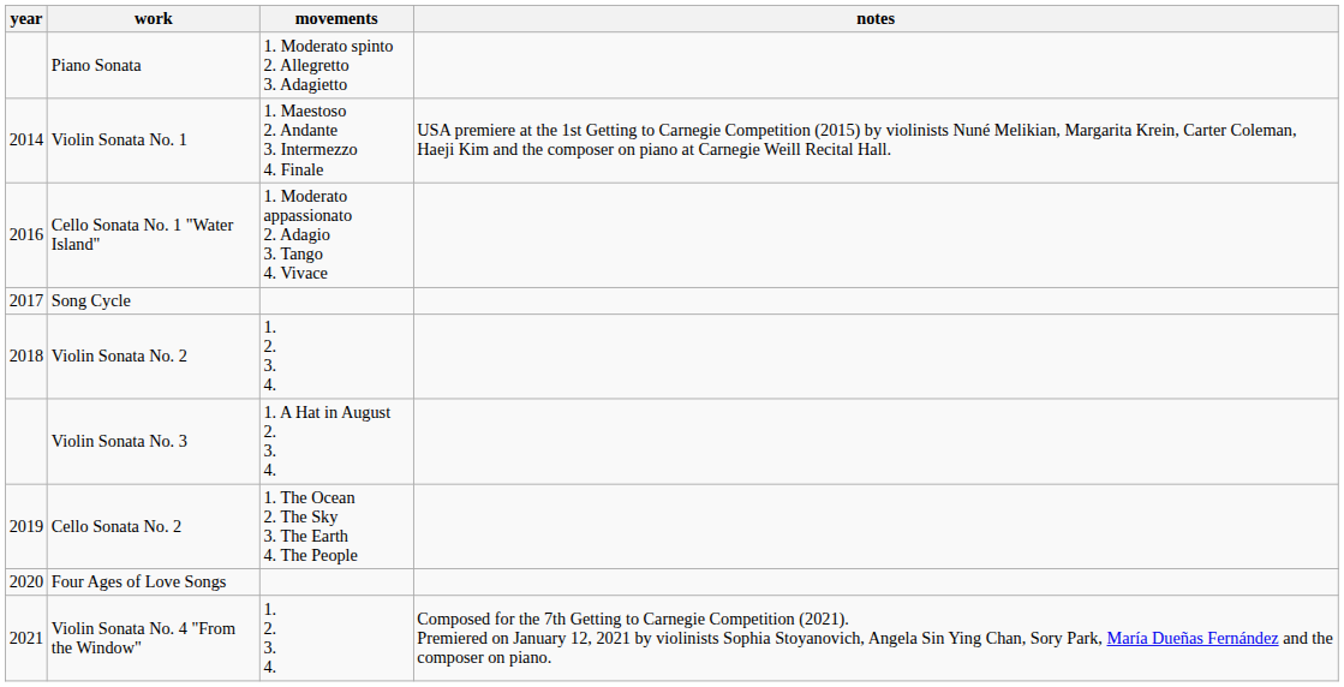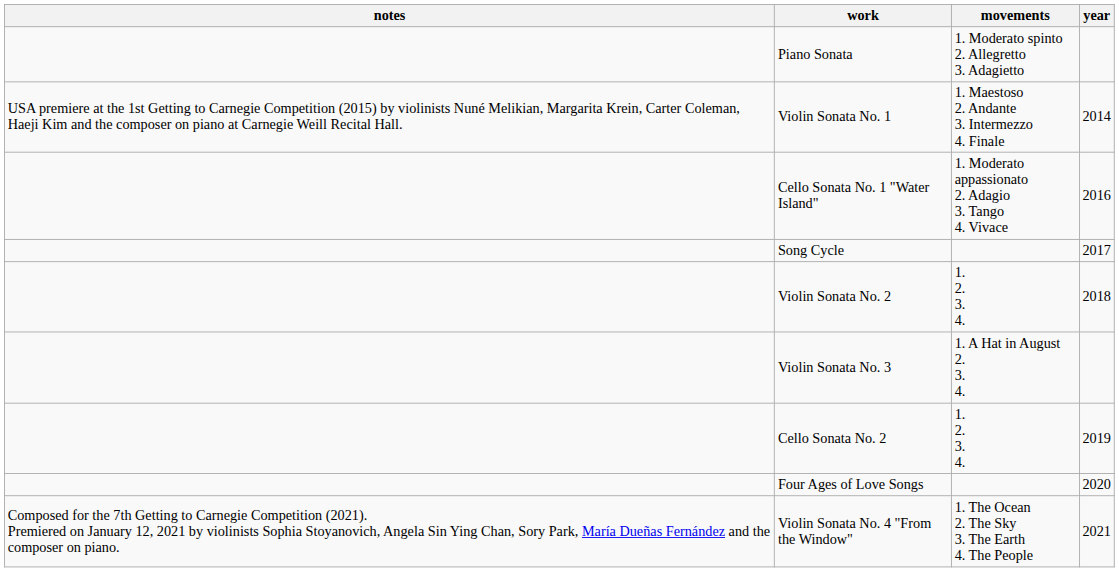columns swapped: year <-> notes
Cello Sonata No. 2 | movements: 1. The Ocean 2. The Sky 3. The Earth 4. The People -> 1. 2. 3. 4.
Violin Sonata No. 4 "From the Window" | movements: 1. 2. 3. 4. -> 1. The Ocean 2. The Sky 3. The Earth 4. The People
